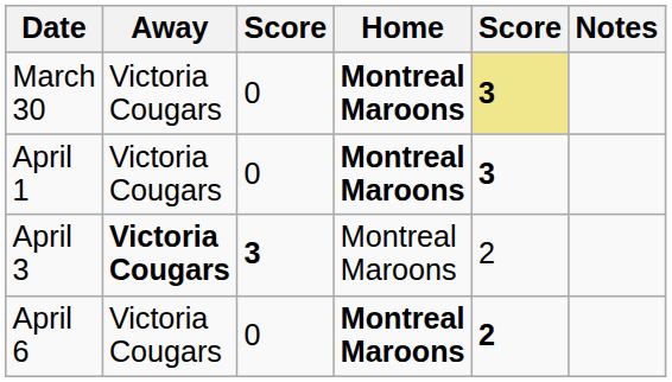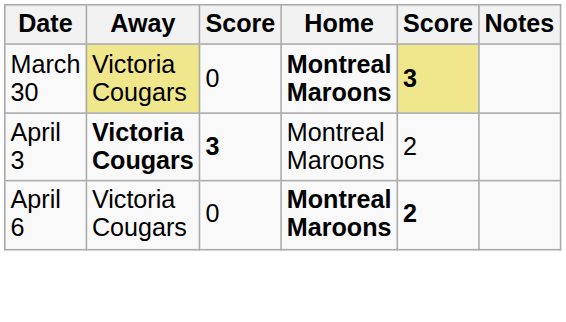March 30 | Away: no background -> khaki background
- row: April 1 | Victoria Cougars | 0 | Montreal Maroons | 3
